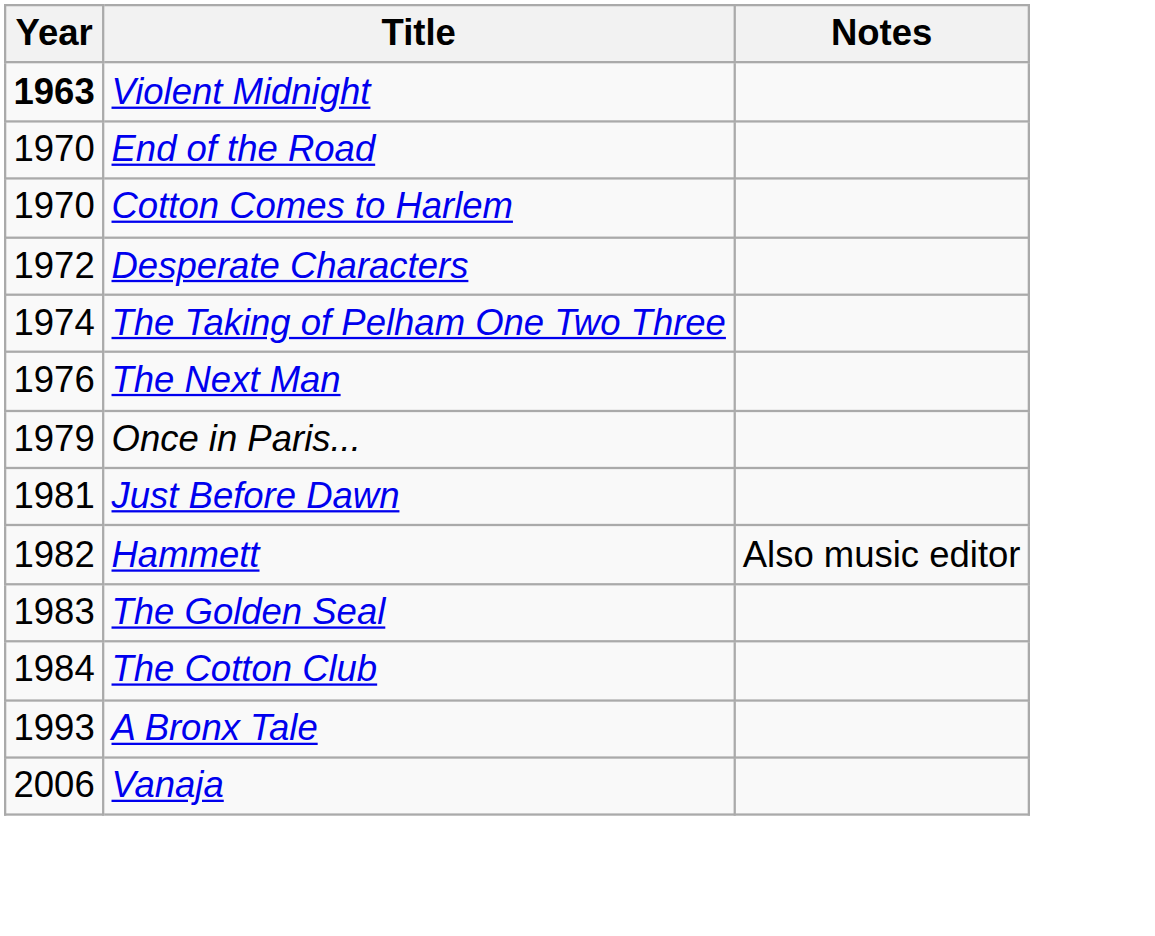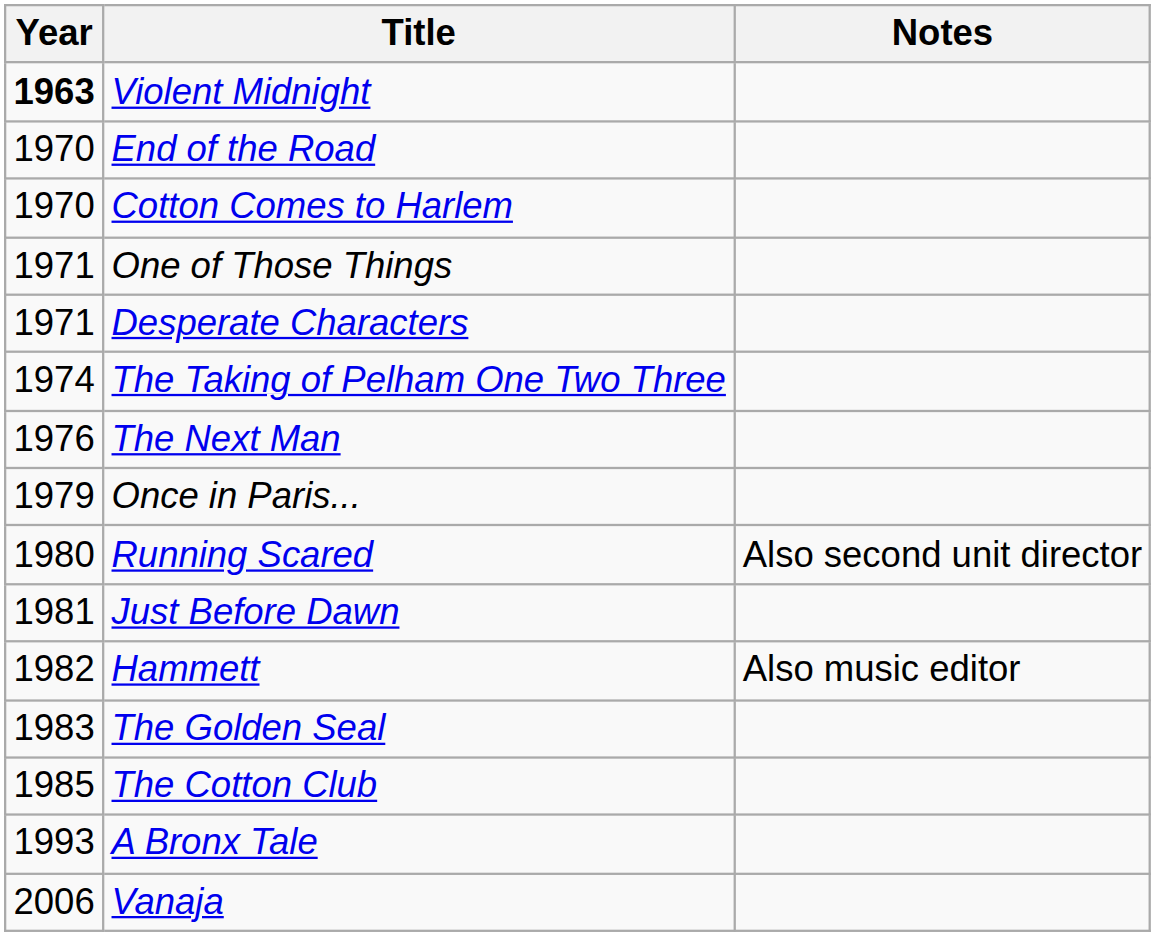+ row: 1971 | One of Those Things
Desperate Characters | Year: 1972 -> 1971
+ row: 1980 | Running Scared | Also second unit director
The Cotton Club | Year: 1984 -> 1985
